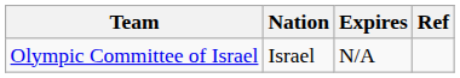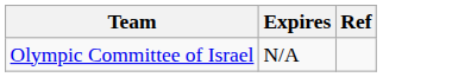- column: Nation | Israel
